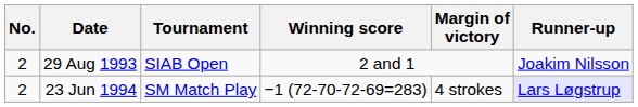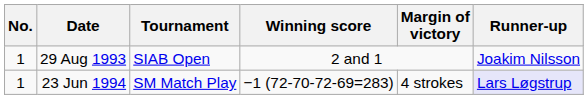29 Aug 1993 | No.: 2 -> 1
23 Jun 1994 | No.: 2 -> 1
